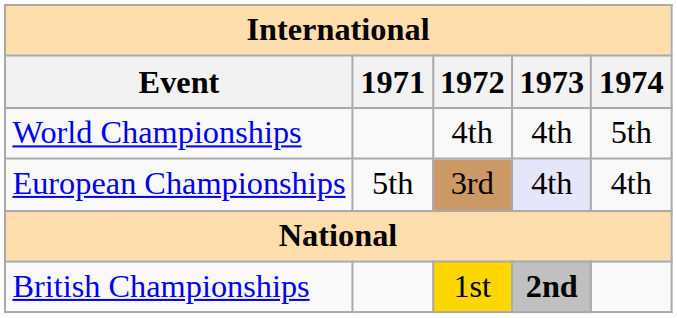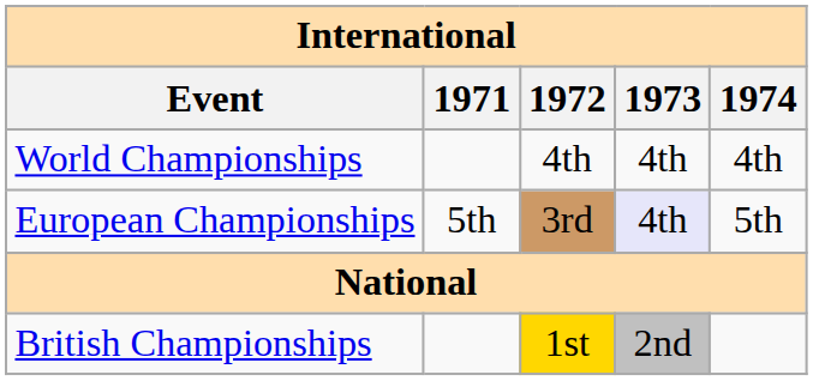World Championships | 1974: 5th -> 4th
European Championships | 1974: 4th -> 5th
British Championships | 1973: bold -> normal
